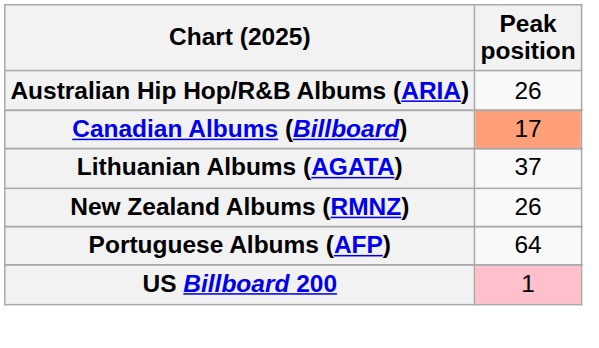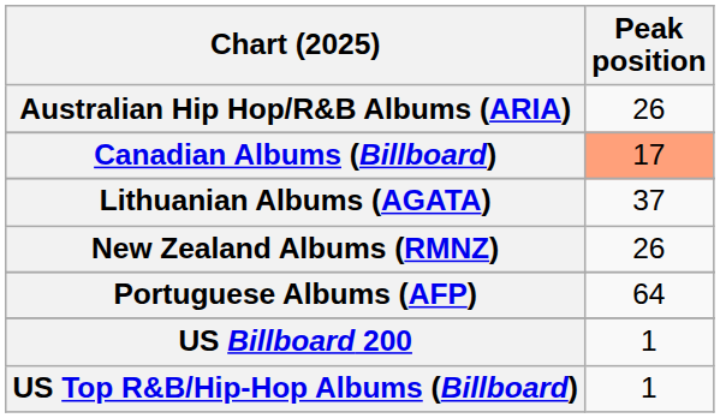US Billboard 200 | Peak position: pink background -> no background
+ row: US Top R&B/Hip-Hop Albums (Billboard) | 1
